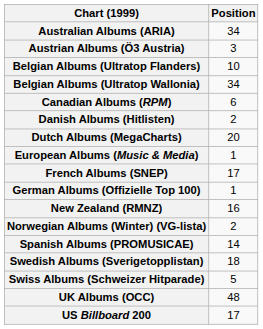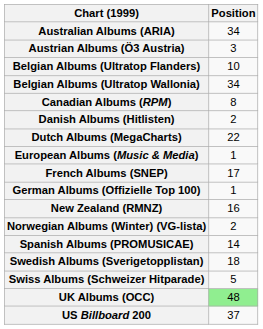Canadian Albums (RPM) | Position: 6 -> 8
Dutch Albums (MegaCharts) | Position: 20 -> 22
UK Albums (OCC) | Position: no background -> lightgreen background
US Billboard 200 | Position: 17 -> 37
